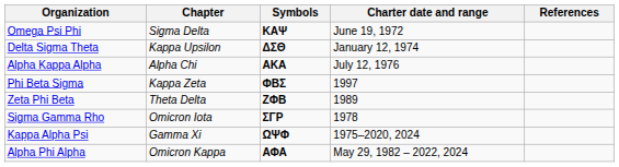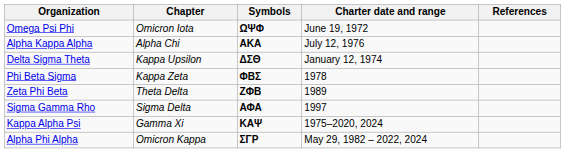Omega Psi Phi | Chapter: Sigma Delta -> Omicron Iota
Omega Psi Phi | Symbols: ΚΑΨ -> ΩΨΦ
rows swapped: Delta Sigma Theta <-> Alpha Kappa Alpha
Phi Beta Sigma | Charter date and range: 1997 -> 1978
Sigma Gamma Rho | Chapter: Omicron Iota -> Sigma Delta
Sigma Gamma Rho | Symbols: ΣΓΡ -> ΑΦΑ
Sigma Gamma Rho | Charter date and range: 1978 -> 1997
Kappa Alpha Psi | Symbols: ΩΨΦ -> ΚΑΨ
Alpha Phi Alpha | Symbols: ΑΦΑ -> ΣΓΡ
